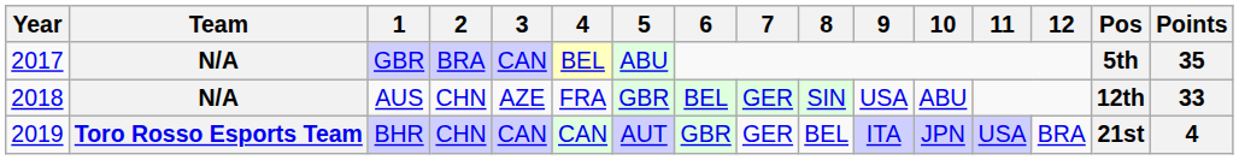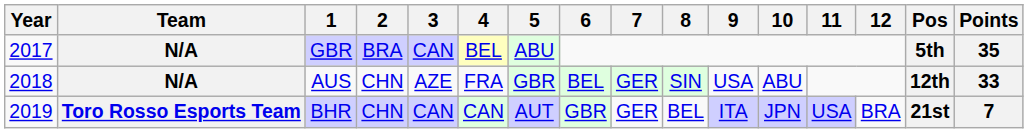BHR | Points: 4 -> 7
